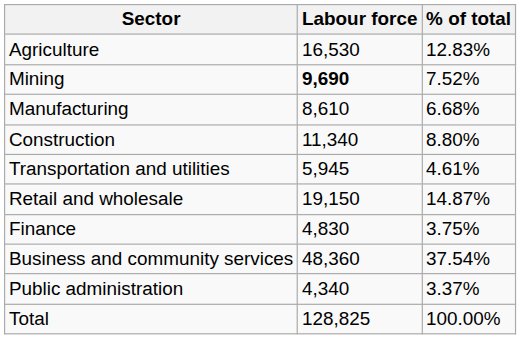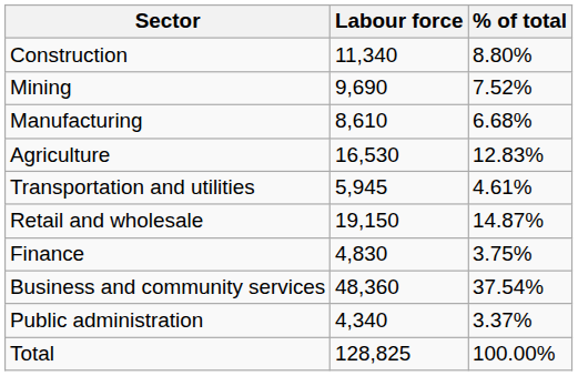rows swapped: Agriculture <-> Construction
Mining | Labour force: bold -> normal
